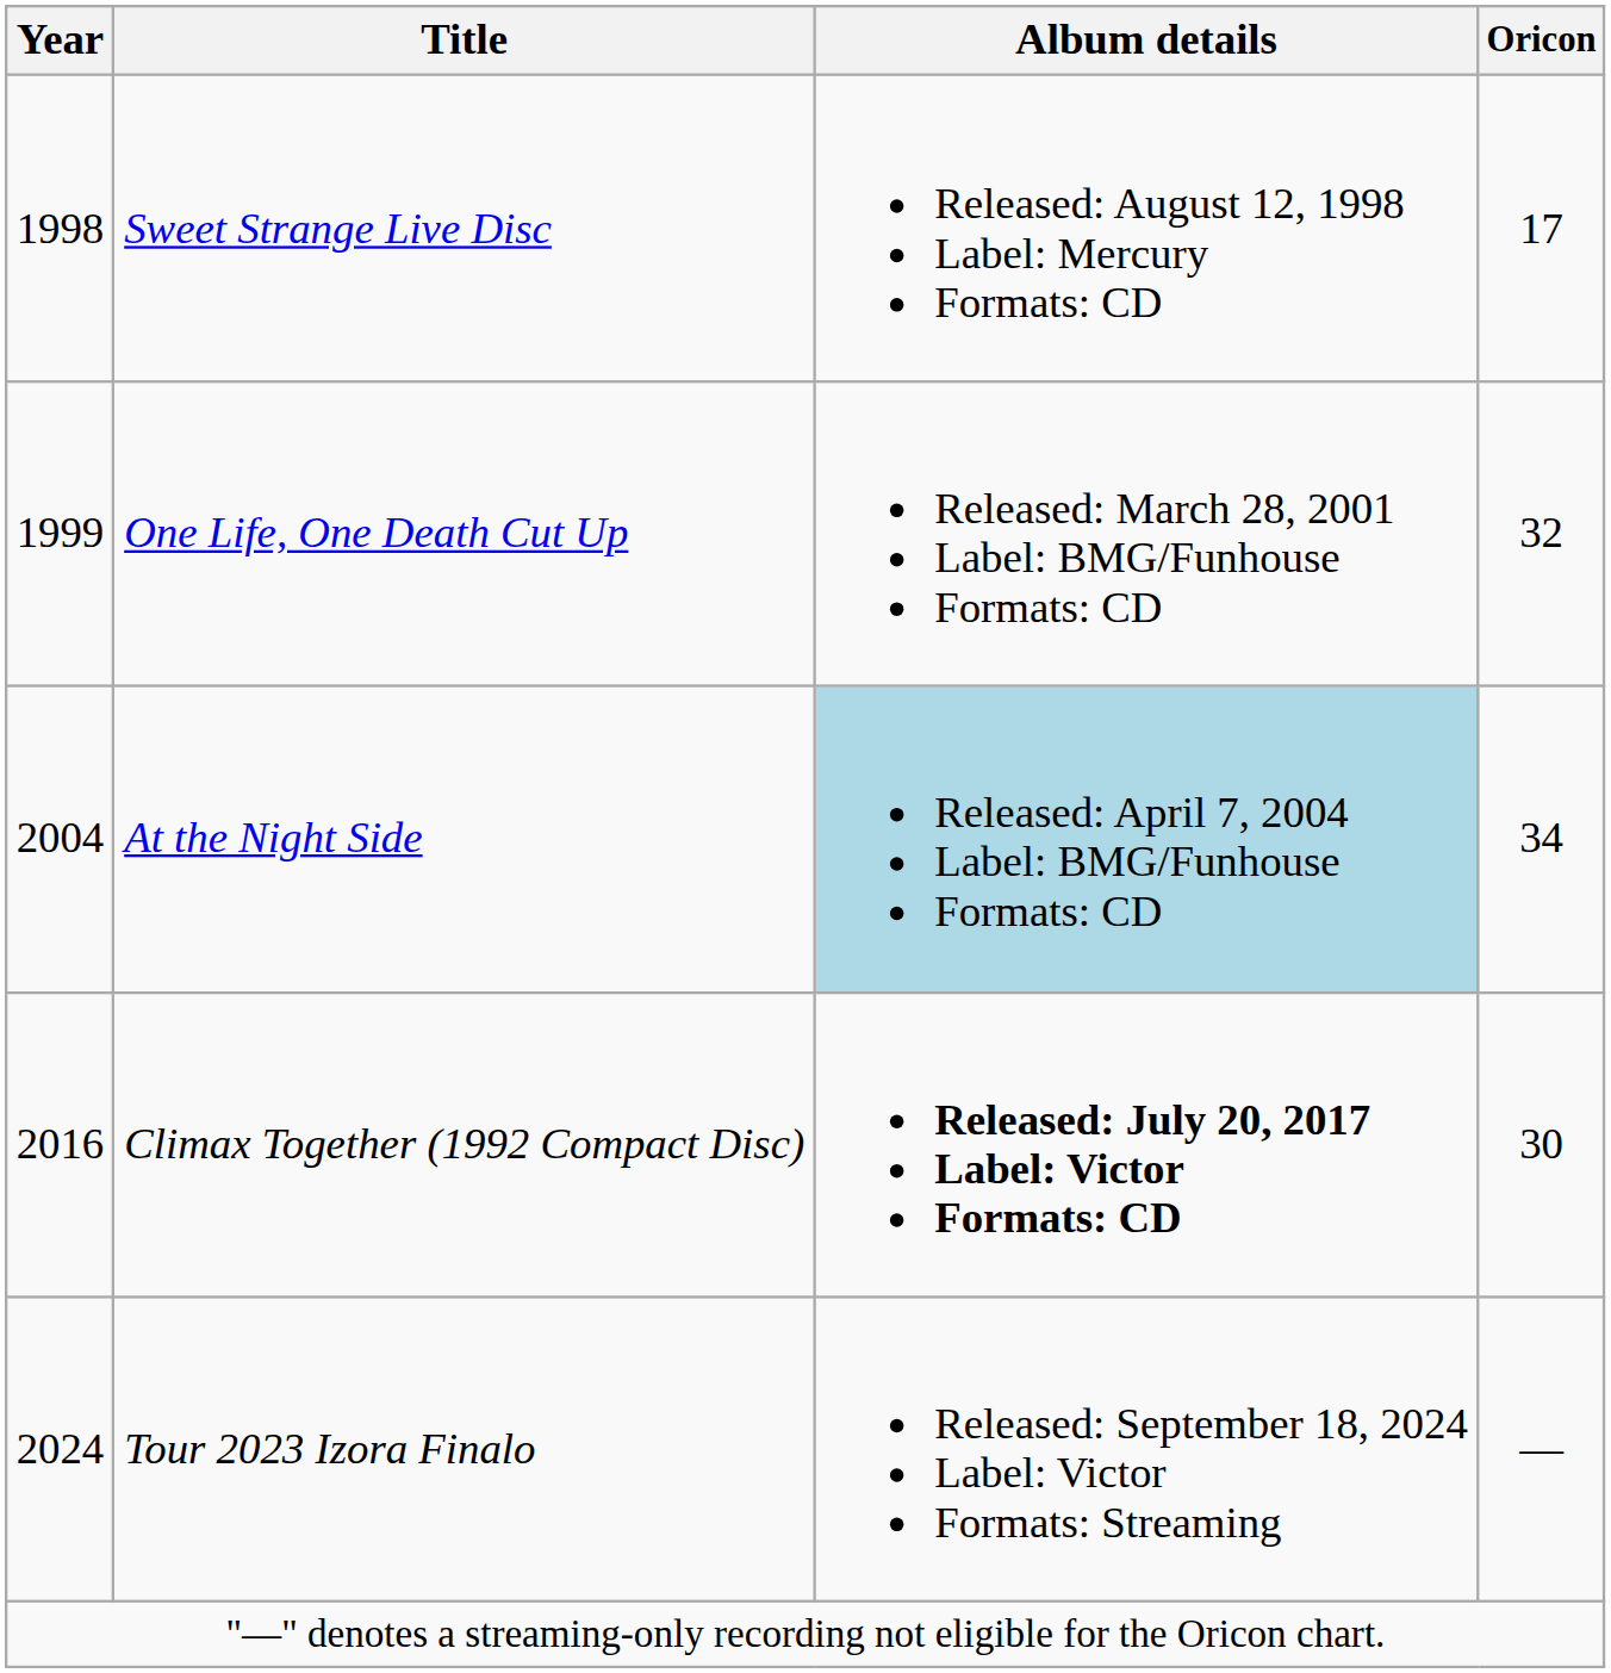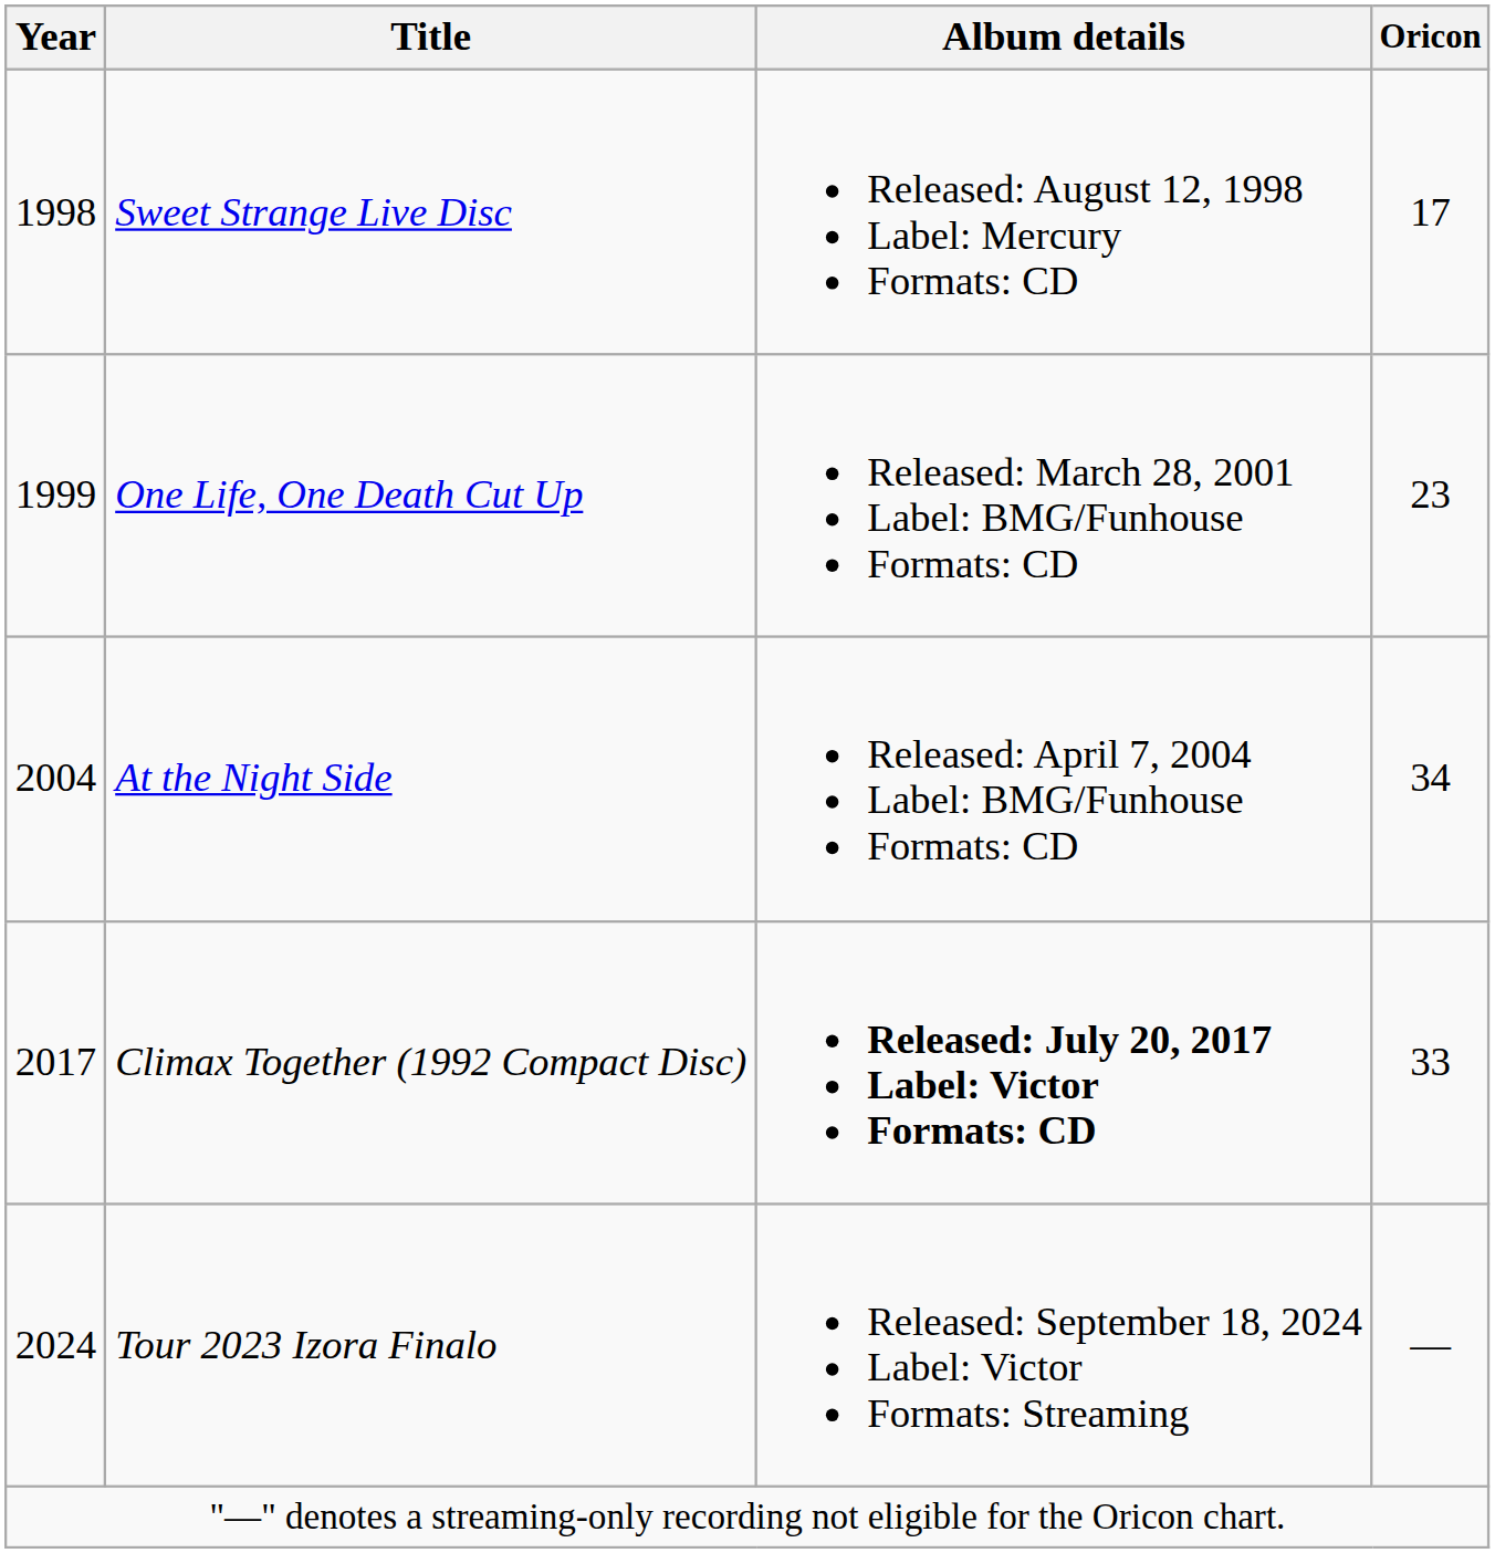One Life, One Death Cut Up | Oricon: 32 -> 23
At the Night Side | Album details: lightblue background -> no background
Climax Together (1992 Compact Disc) | Year: 2016 -> 2017
Climax Together (1992 Compact Disc) | Oricon: 30 -> 33
